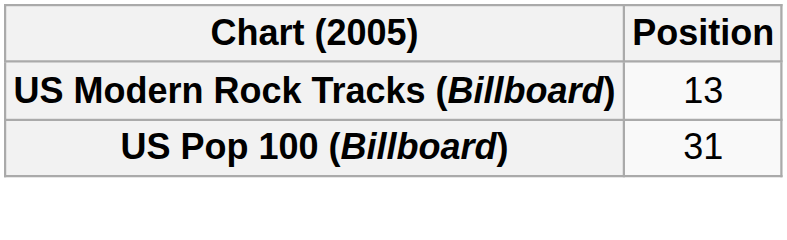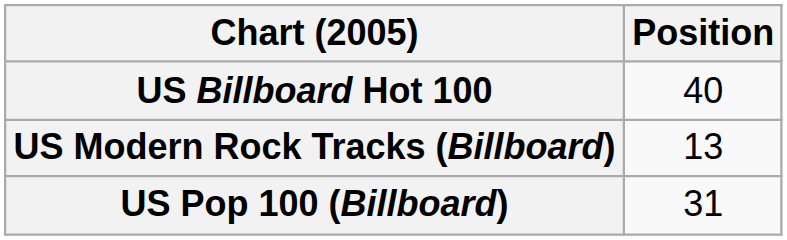+ row: US Billboard Hot 100 | 40
